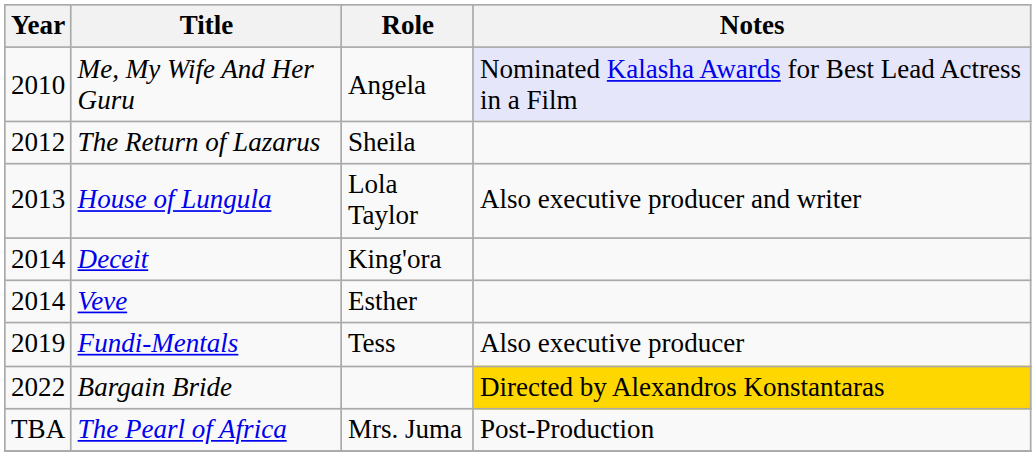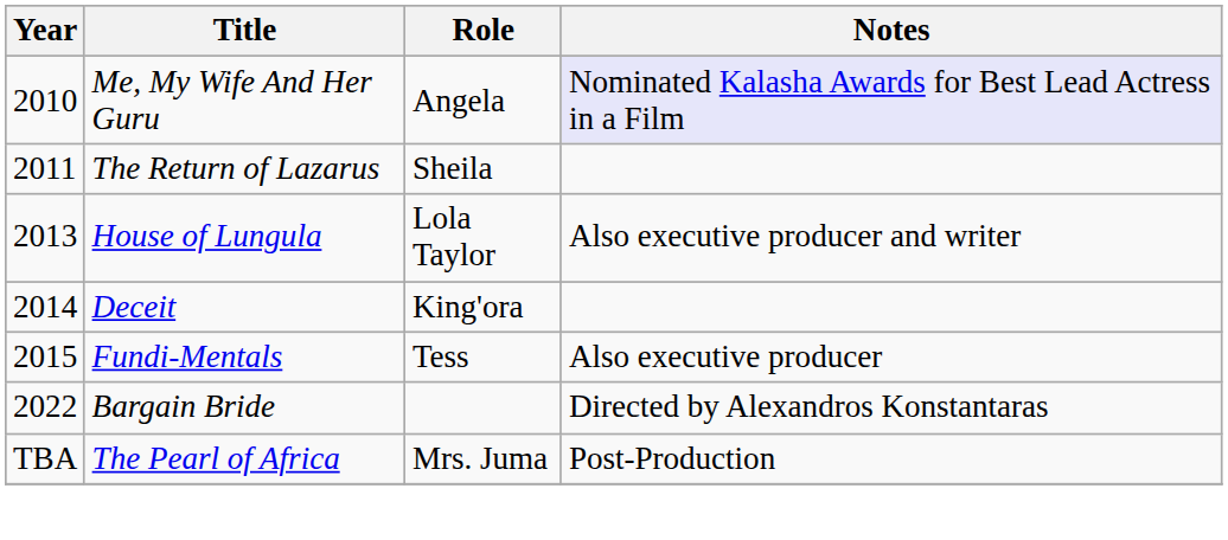The Return of Lazarus | Year: 2012 -> 2011
- row: 2014 | Veve | Esther
Fundi-Mentals | Year: 2019 -> 2015
Bargain Bride | Notes: gold background -> no background
